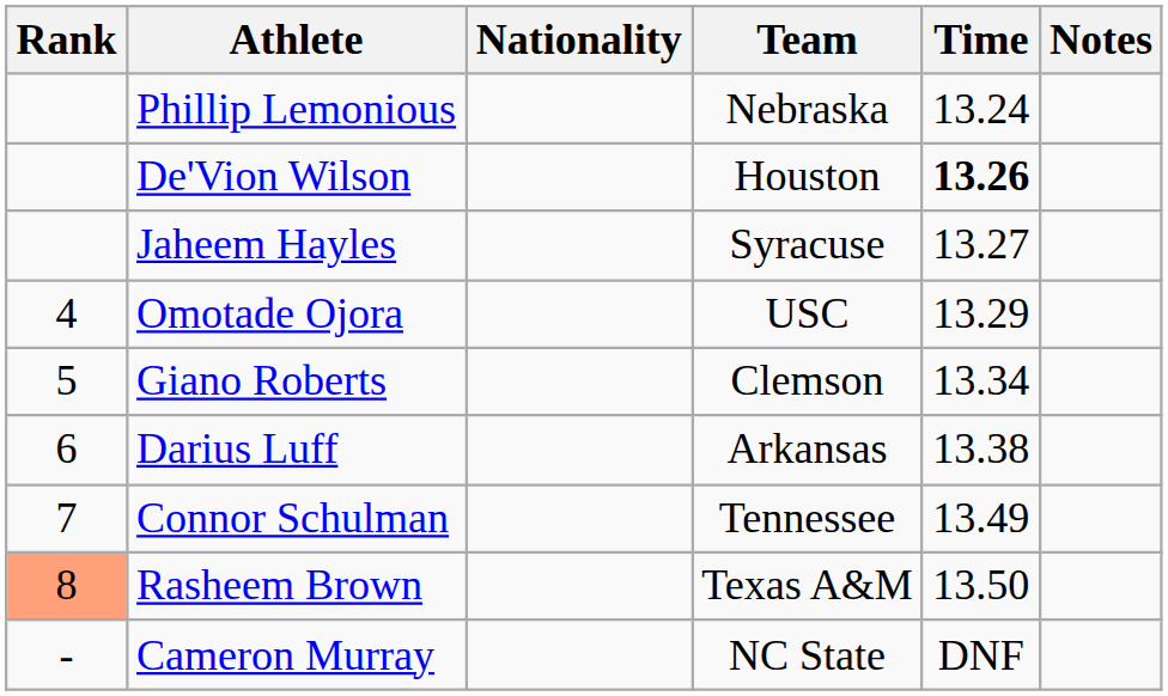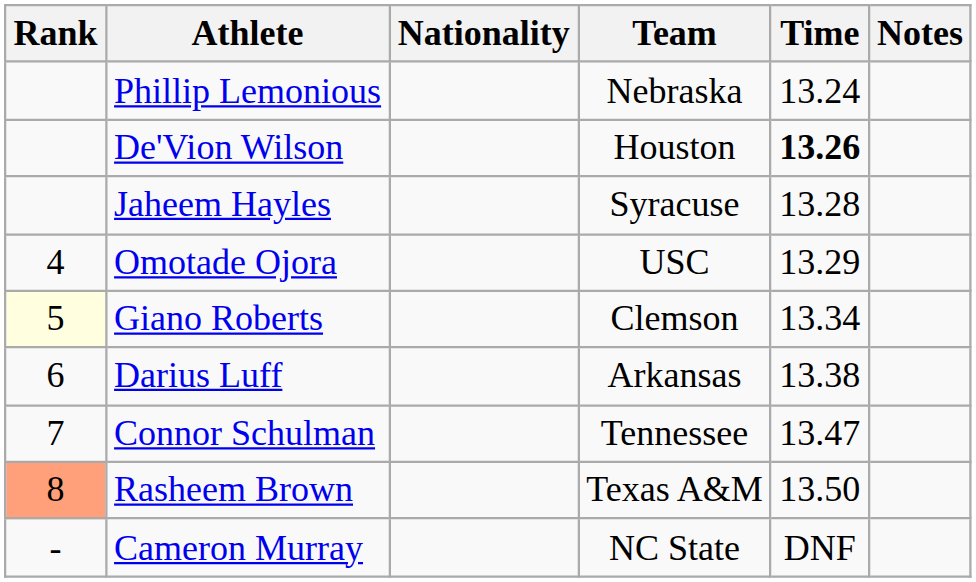Jaheem Hayles | Time: 13.27 -> 13.28
Giano Roberts | Rank: no background -> lightyellow background
Connor Schulman | Time: 13.49 -> 13.47
